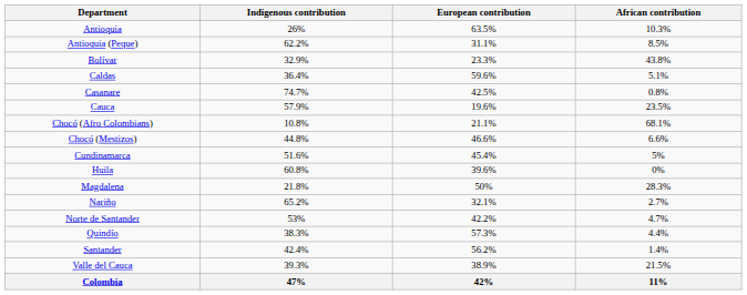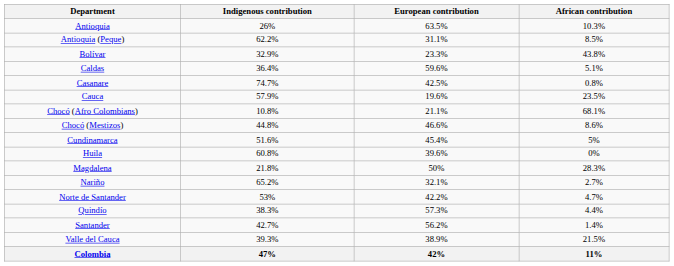Chocó (Mestizos) | African contribution: 6.6% -> 8.6%
Santander | Indigenous contribution: 42.4% -> 42.7%
